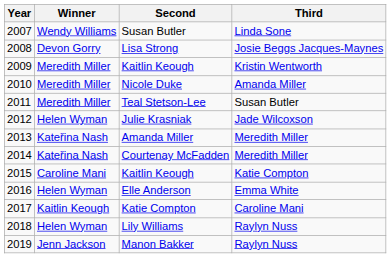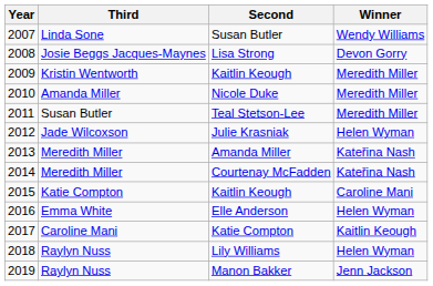columns swapped: Winner <-> Third
